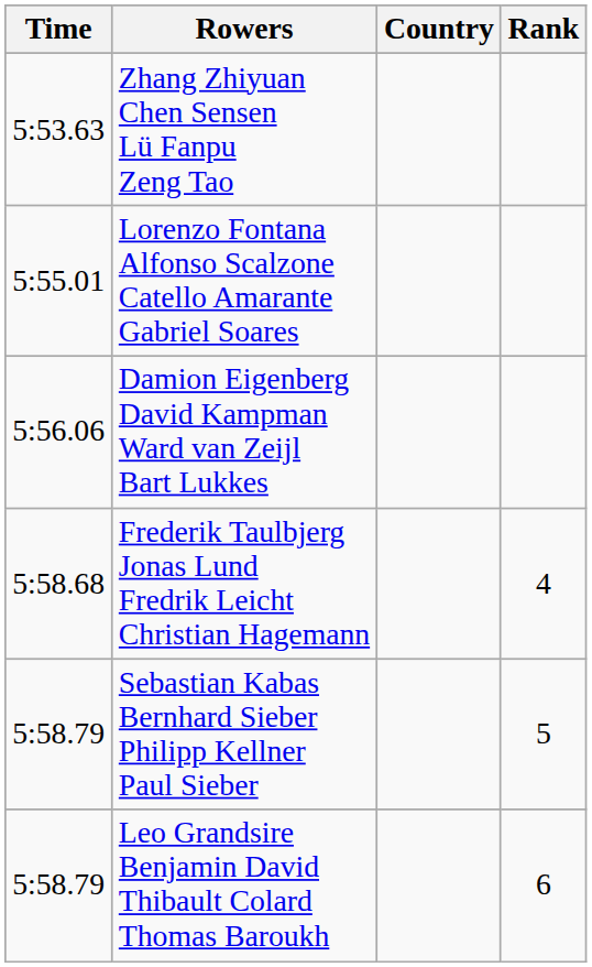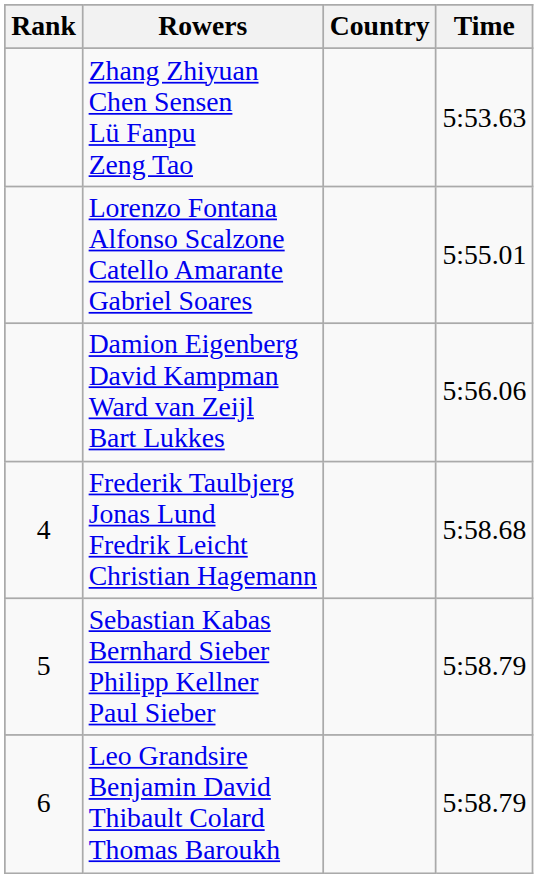columns swapped: Rank <-> Time
